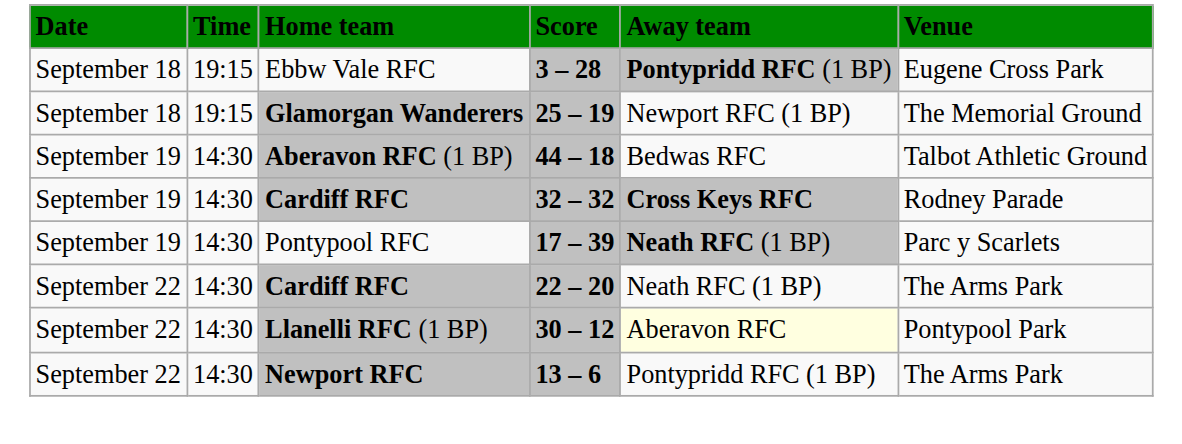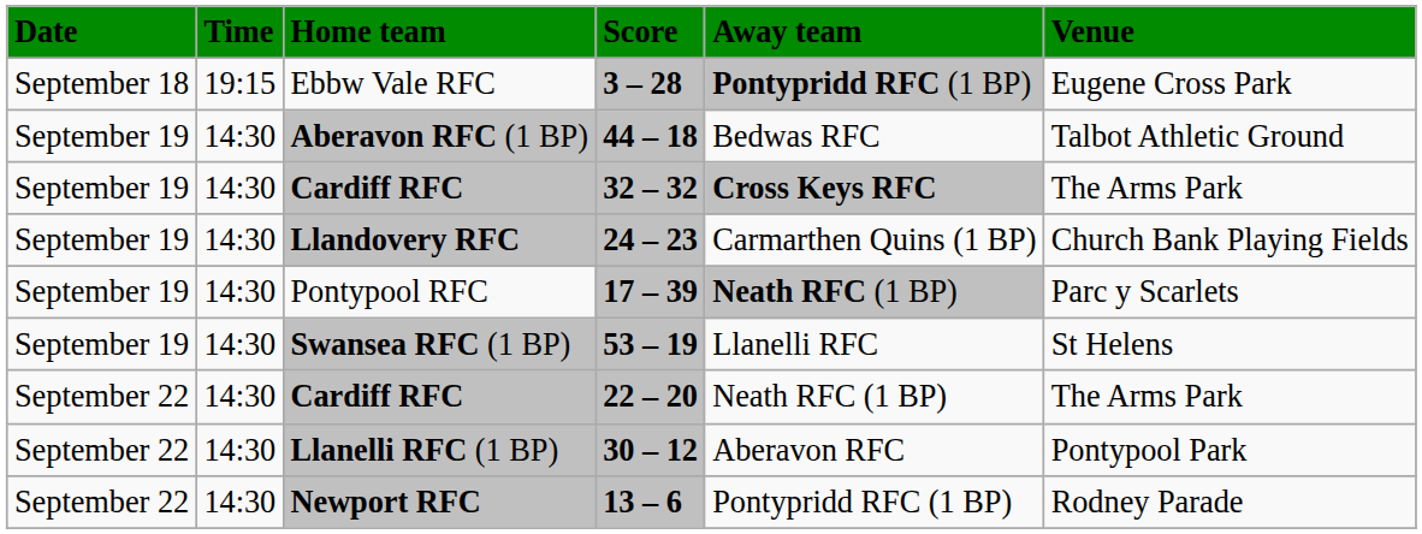- row: September 18 | 19:15 | Glamorgan Wanderers | 25 – 19 | Newport RFC (1 BP) | The Memorial Ground
Cardiff RFC / 32 – 32 | Venue: Rodney Parade -> The Arms Park
+ row: September 19 | 14:30 | Llandovery RFC | 24 – 23 | Carmarthen Quins (1 BP) | Church Bank Playing Fields
+ row: September 19 | 14:30 | Swansea RFC (1 BP) | 53 – 19 | Llanelli RFC | St Helens
Llanelli RFC (1 BP) | Away team: lightyellow background -> no background
Newport RFC | Venue: The Arms Park -> Rodney Parade
